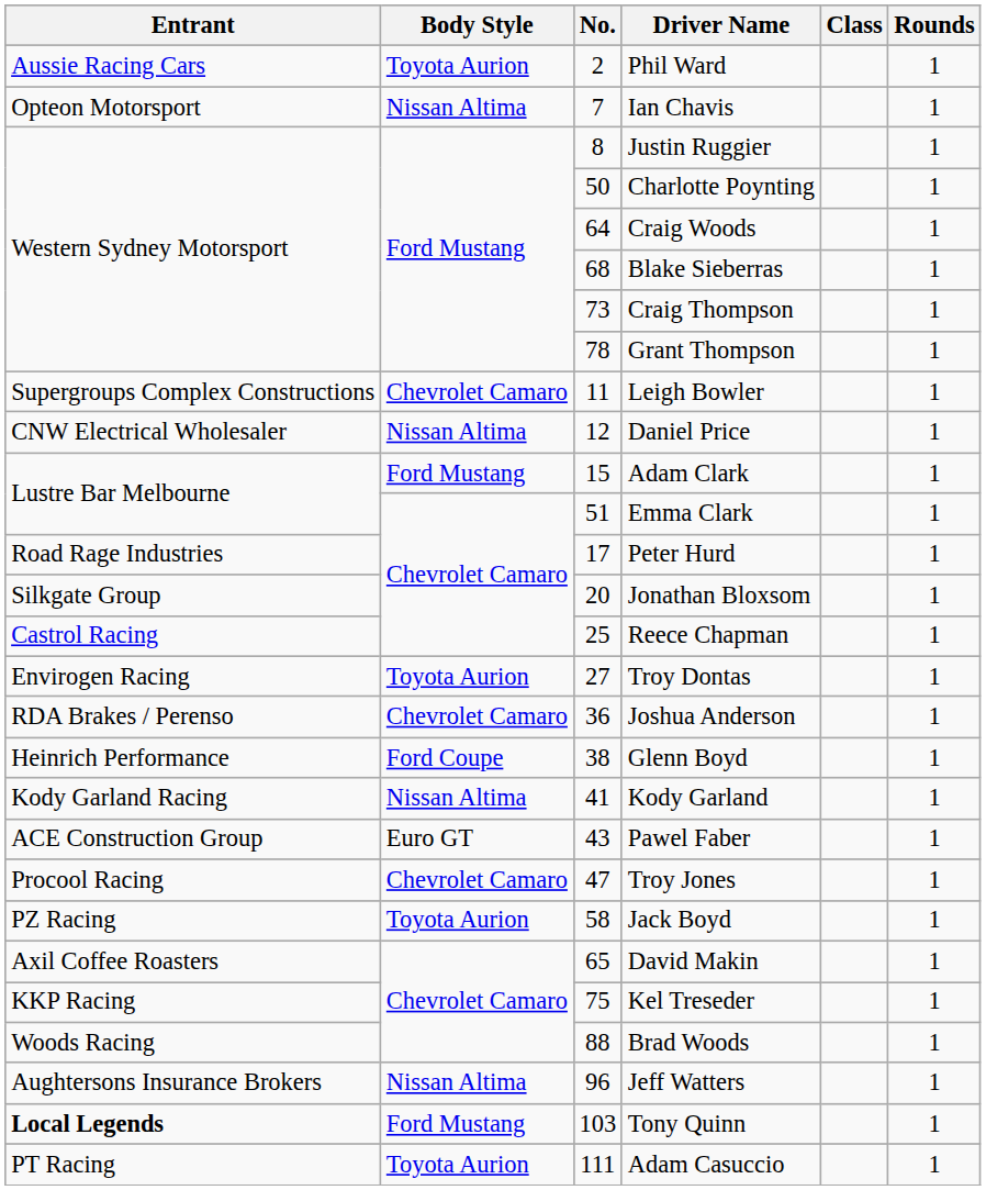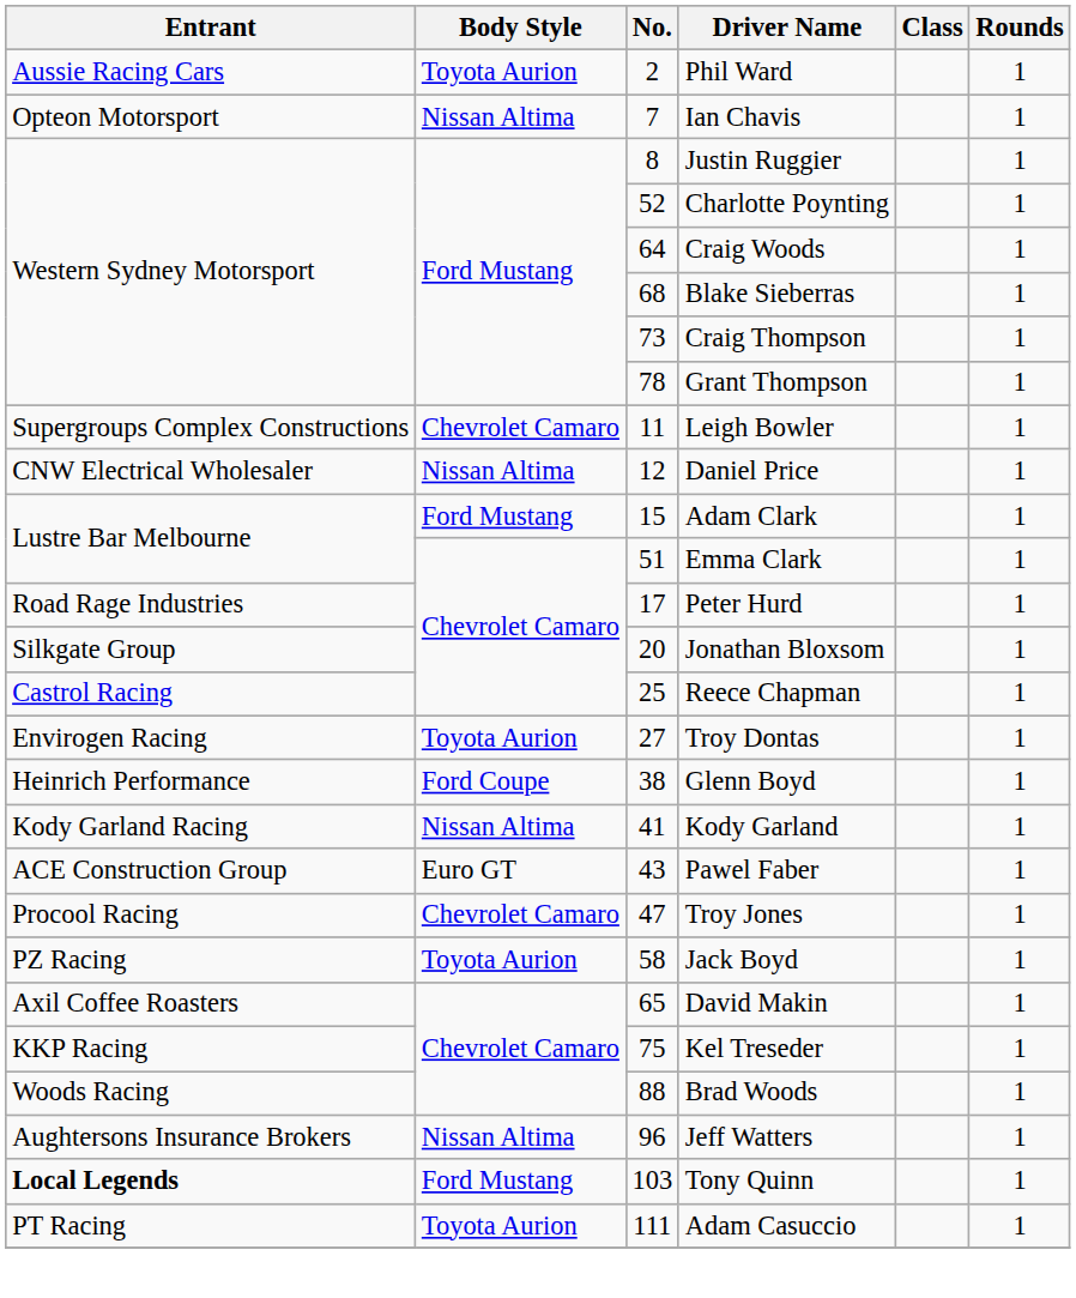Charlotte Poynting | No.: 50 -> 52
- row: RDA Brakes / Perenso | Chevrolet Camaro | 36 | Joshua Anderson | 1
